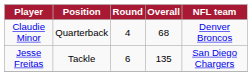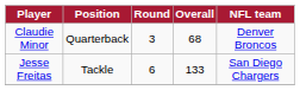Claudie Minor | Round: 4 -> 3
Jesse Freitas | Overall: 135 -> 133
